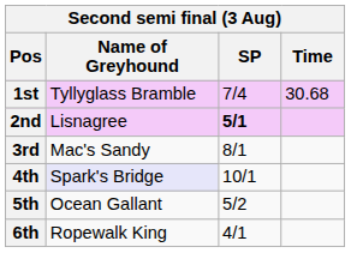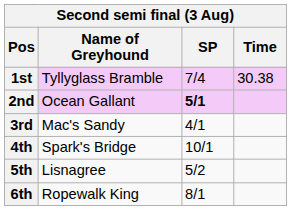1st | Time: 30.68 -> 30.38
2nd | Name of Greyhound: Lisnagree -> Ocean Gallant
3rd | SP: 8/1 -> 4/1
4th | Name of Greyhound: lavender background -> no background
5th | Name of Greyhound: Ocean Gallant -> Lisnagree
6th | SP: 4/1 -> 8/1
